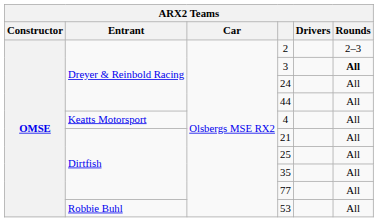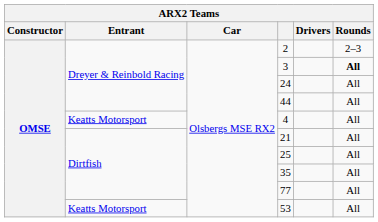53 | Entrant: Robbie Buhl -> Keatts Motorsport
